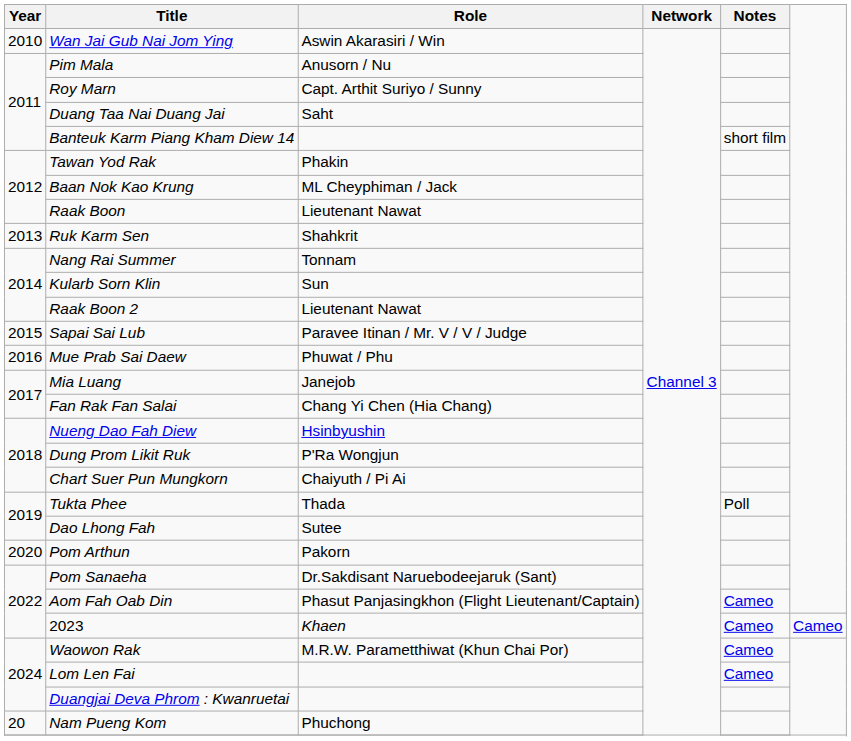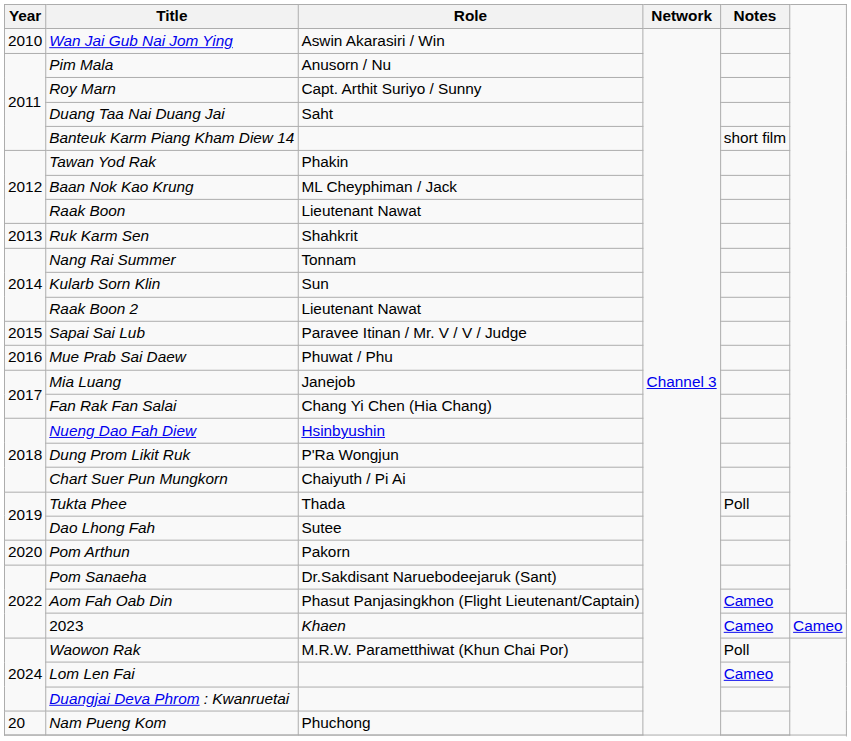Waowon Rak | Notes: Cameo -> Poll
